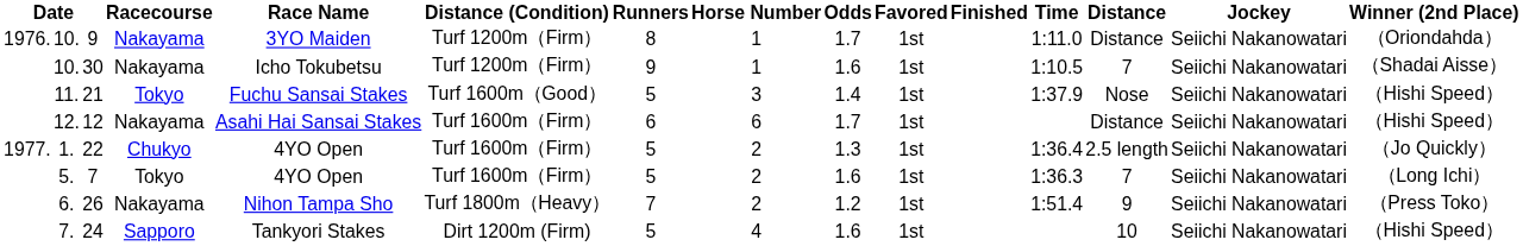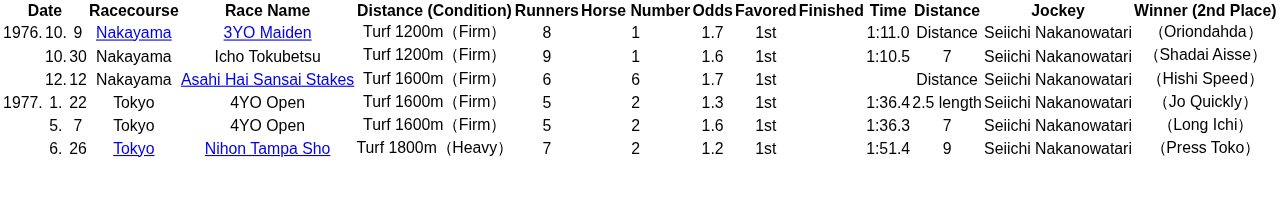- row: 11. | 21 | Tokyo | Fuchu Sansai Stakes | Turf 1600m（Good） | 5 | 3 | 1.4 | 1st | 1:37.9 | Nose | Seiichi Nakanowatari | （Hishi Speed）
22 | Racecourse: Chukyo -> Tokyo
26 | Racecourse: Nakayama -> Tokyo
- row: 7. | 24 | Sapporo | Tankyori Stakes | Dirt 1200m (Firm) | 5 | 4 | 1.6 | 1st | 10 | Seiichi Nakanowatari | （Hishi Speed）
